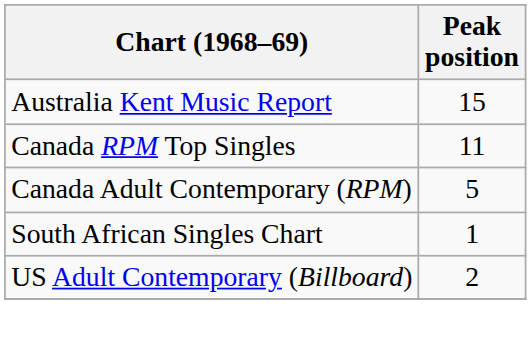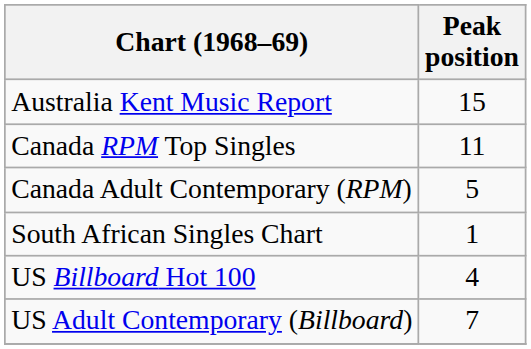+ row: US Billboard Hot 100 | 4
US Adult Contemporary (Billboard) | Peak position: 2 -> 7
